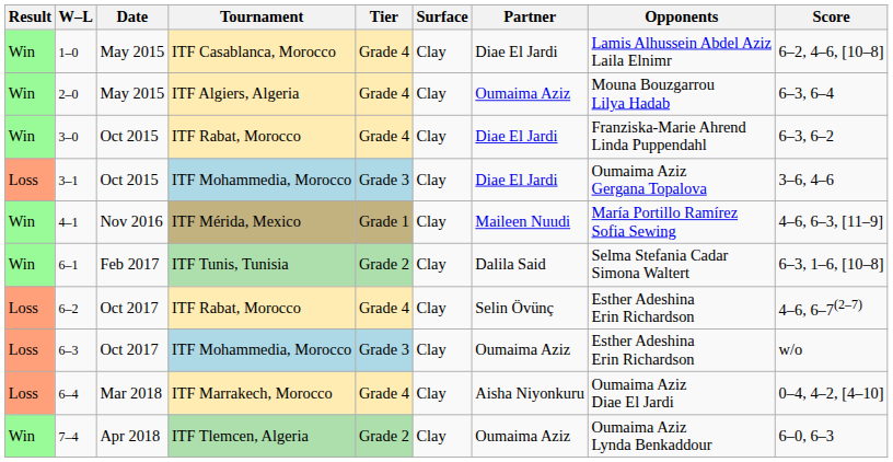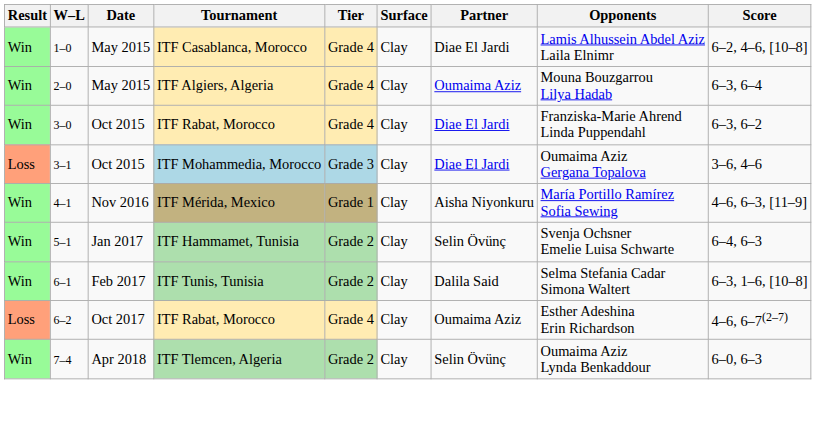4–1 | Partner: Maileen Nuudi -> Aisha Niyonkuru
+ row: Win | 5–1 | Jan 2017 | ITF Hammamet, Tunisia | Grade 2 | Clay | Selin Övünç | Svenja Ochsner Emelie Luisa Schwarte | 6–4, 6–3
6–2 | Partner: Selin Övünç -> Oumaima Aziz
- row: Loss | 6–3 | Oct 2017 | ITF Mohammedia, Morocco | Grade 3 | Clay | Oumaima Aziz | Esther Adeshina Erin Richardson | w/o
- row: Loss | 6–4 | Mar 2018 | ITF Marrakech, Morocco | Grade 4 | Clay | Aisha Niyonkuru | Oumaima Aziz Diae El Jardi | 0–4, 4–2, [4–10]
7–4 | Partner: Oumaima Aziz -> Selin Övünç
